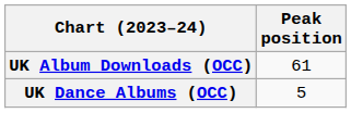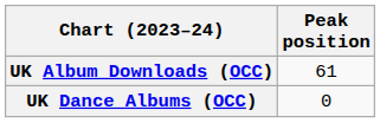UK Dance Albums (OCC) | Peak position: 5 -> 0
